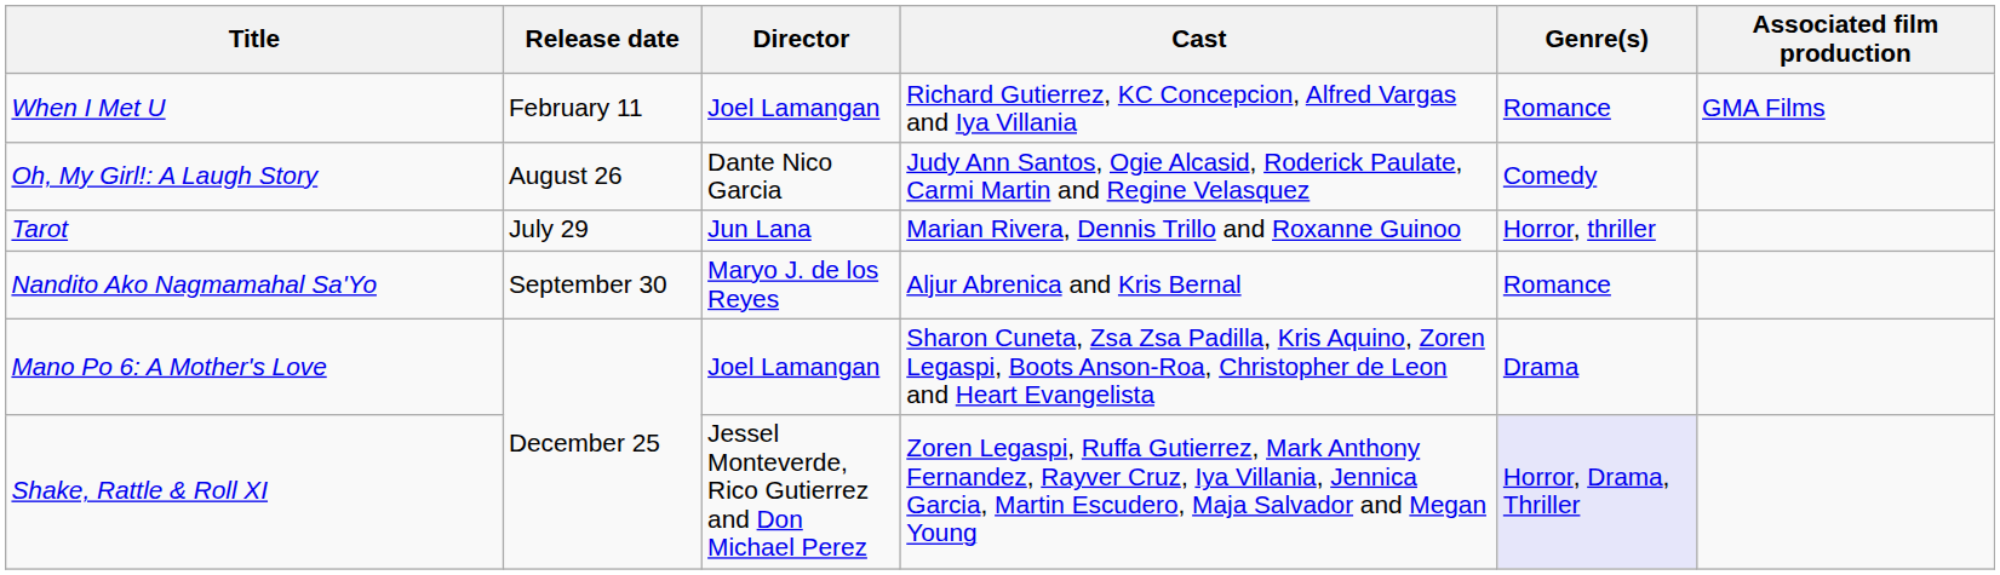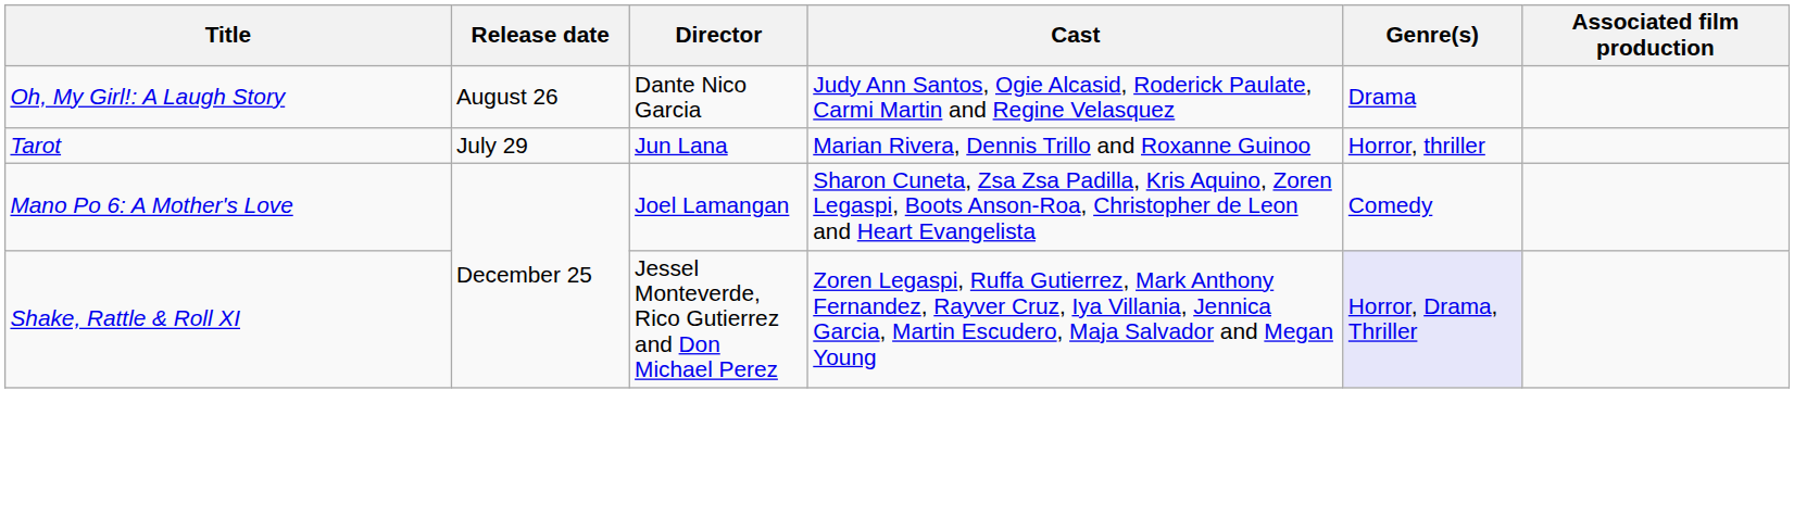- row: When I Met U | February 11 | Joel Lamangan | Richard Gutierrez, KC Concepcion, Alfred Vargas and Iya Villania | Romance | GMA Films
Oh, My Girl!: A Laugh Story | Genre(s): Comedy -> Drama
- row: Nandito Ako Nagmamahal Sa'Yo | September 30 | Maryo J. de los Reyes | Aljur Abrenica and Kris Bernal | Romance
Mano Po 6: A Mother's Love | Genre(s): Drama -> Comedy
